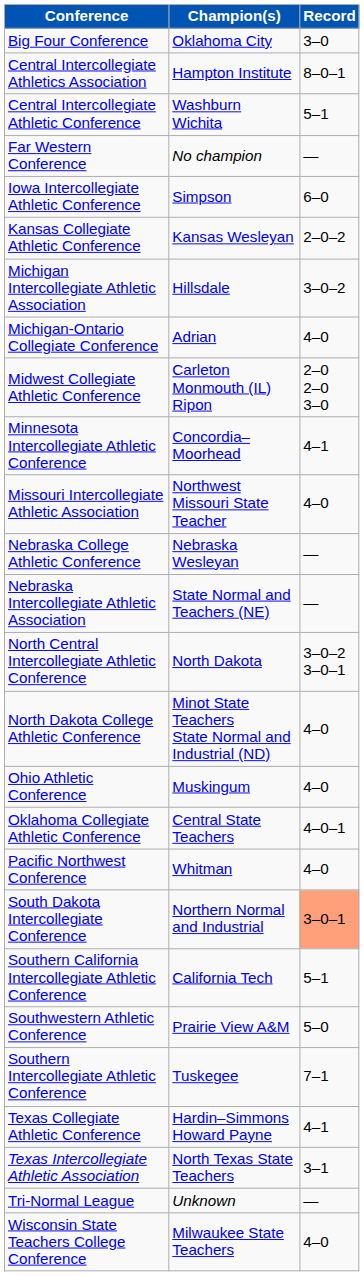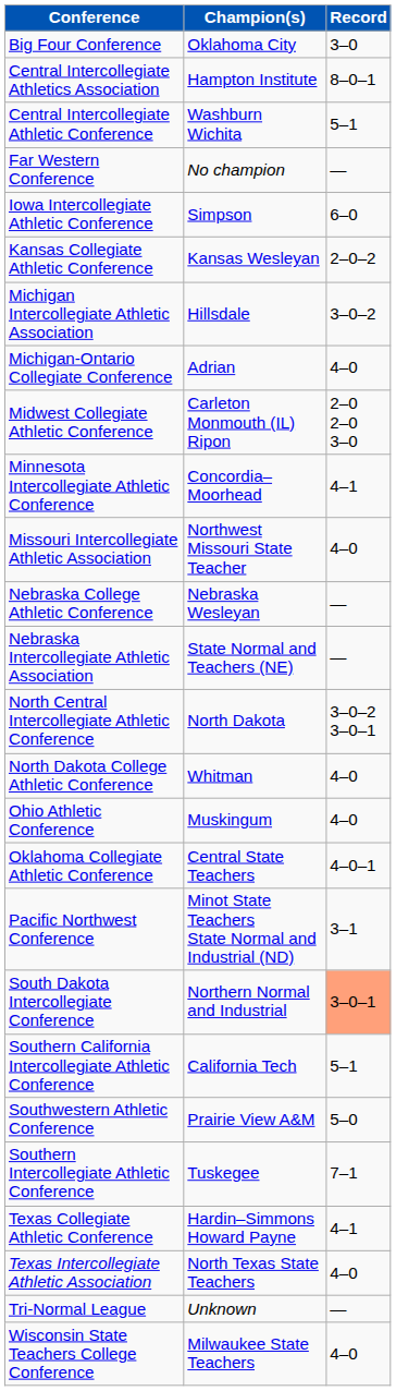North Dakota College Athletic Conference | Champion(s): Minot State Teachers State Normal and Industrial (ND) -> Whitman
Pacific Northwest Conference | Champion(s): Whitman -> Minot State Teachers State Normal and Industrial (ND)
Pacific Northwest Conference | Record: 4–0 -> 3–1
Texas Intercollegiate Athletic Association | Record: 3–1 -> 4–0
